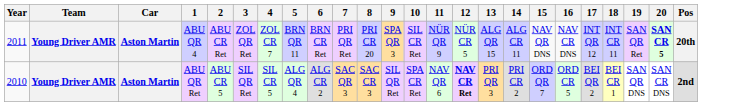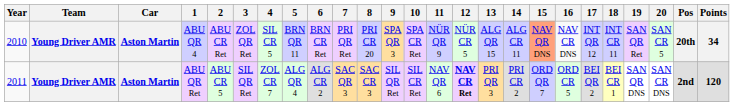+ column: Points | 34 | 120
ABU QR 4 | Year: 2011 -> 2010
ABU QR 4 | 4: ZOL CR 7 -> SIL CR 5
ABU QR 4 | 10: SIL CR Ret -> SPA CR Ret
ABU QR 4 | 15: no background -> lightsalmon background
ABU QR 4 | 20: bold -> normal
ABU QR Ret | Year: 2010 -> 2011
ABU QR Ret | 4: SIL CR 5 -> ZOL CR 7
ABU QR Ret | 10: SPA CR Ret -> SIL CR Ret
